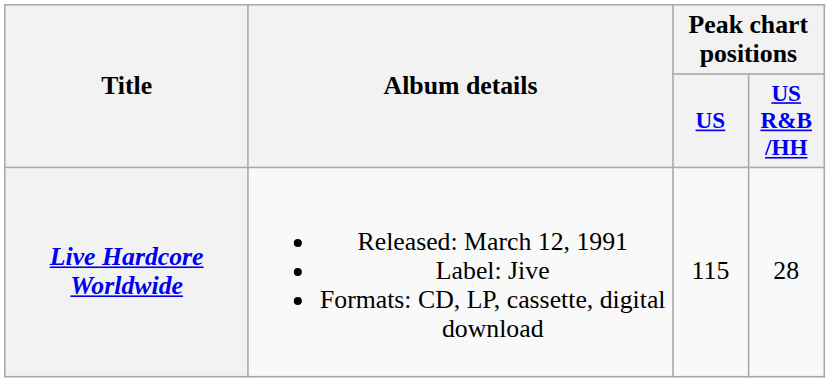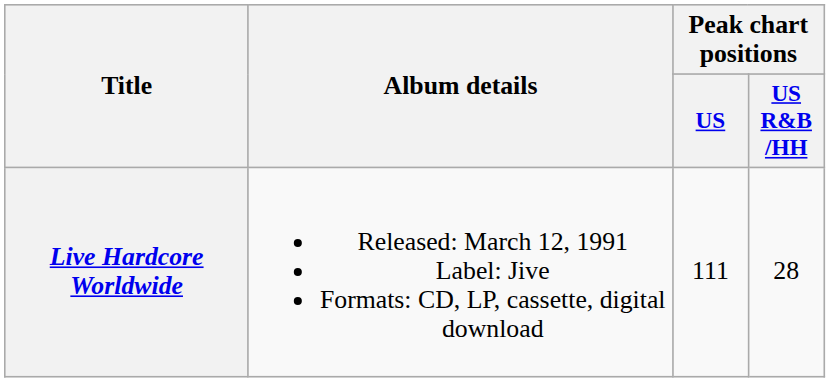Live Hardcore Worldwide | Peak chart positions / US: 115 -> 111
